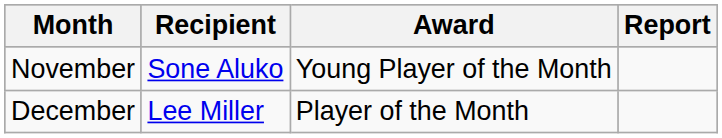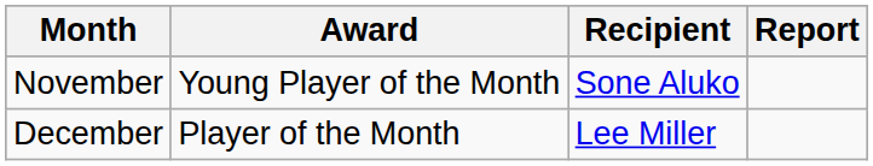columns swapped: Recipient <-> Award
